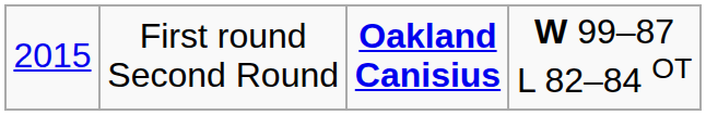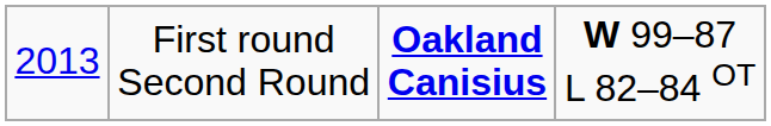First round Second Round | column 1: 2015 -> 2013
